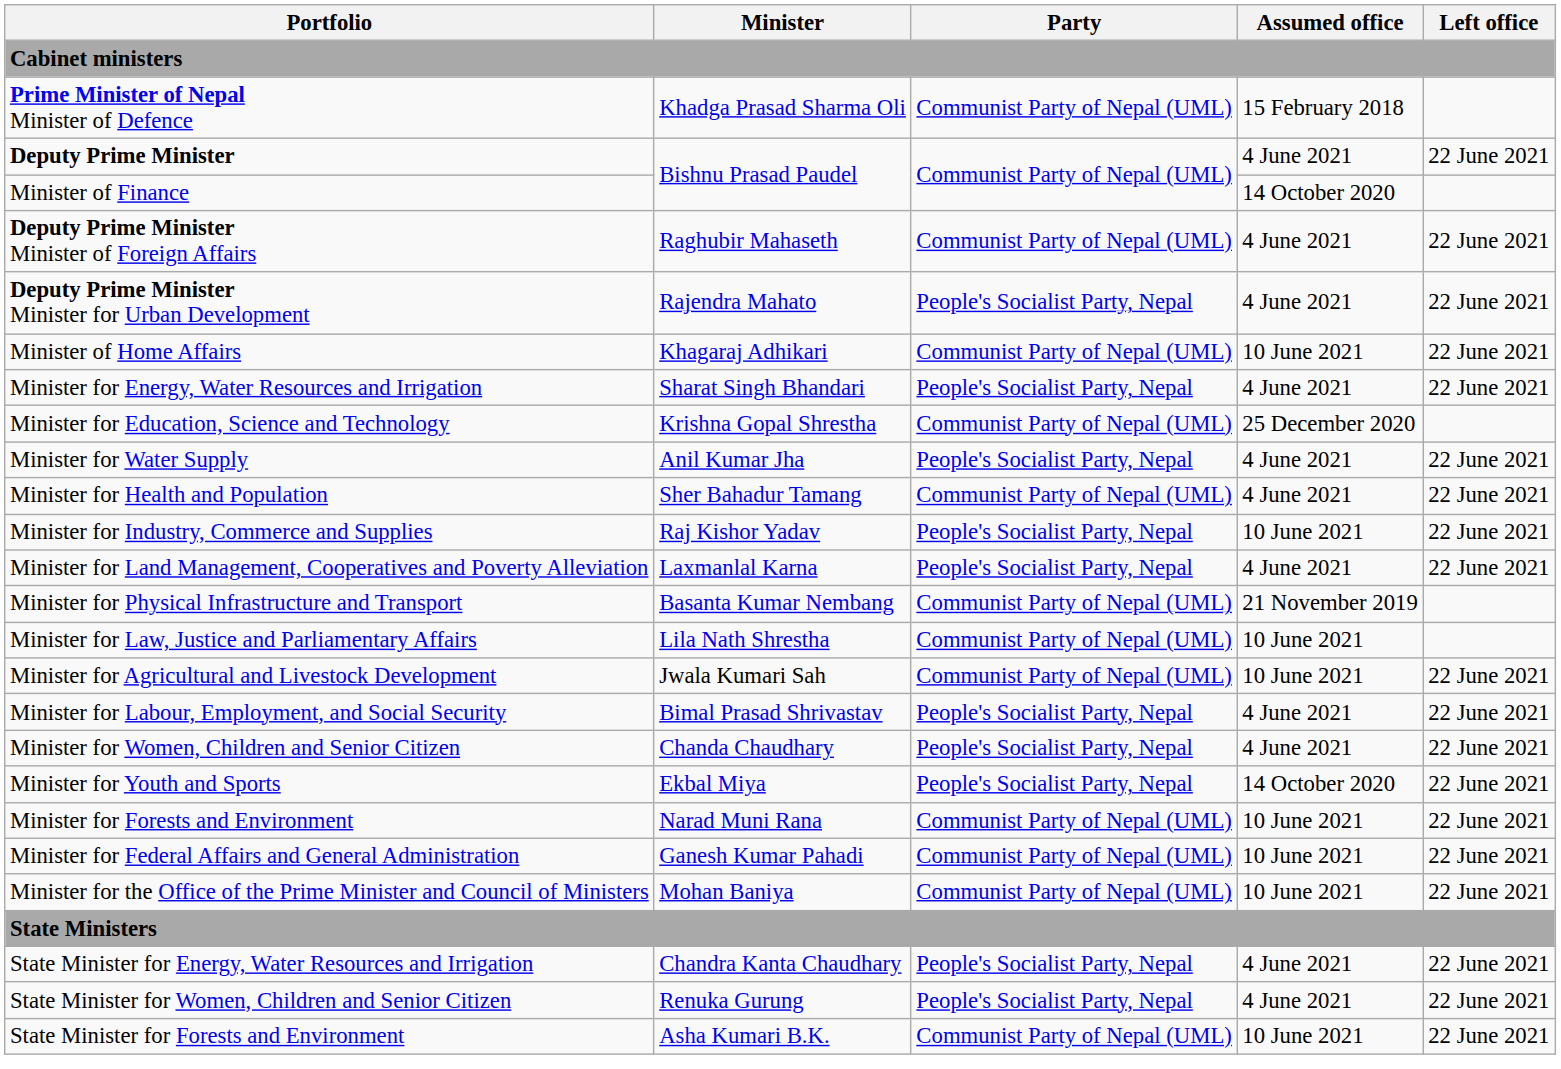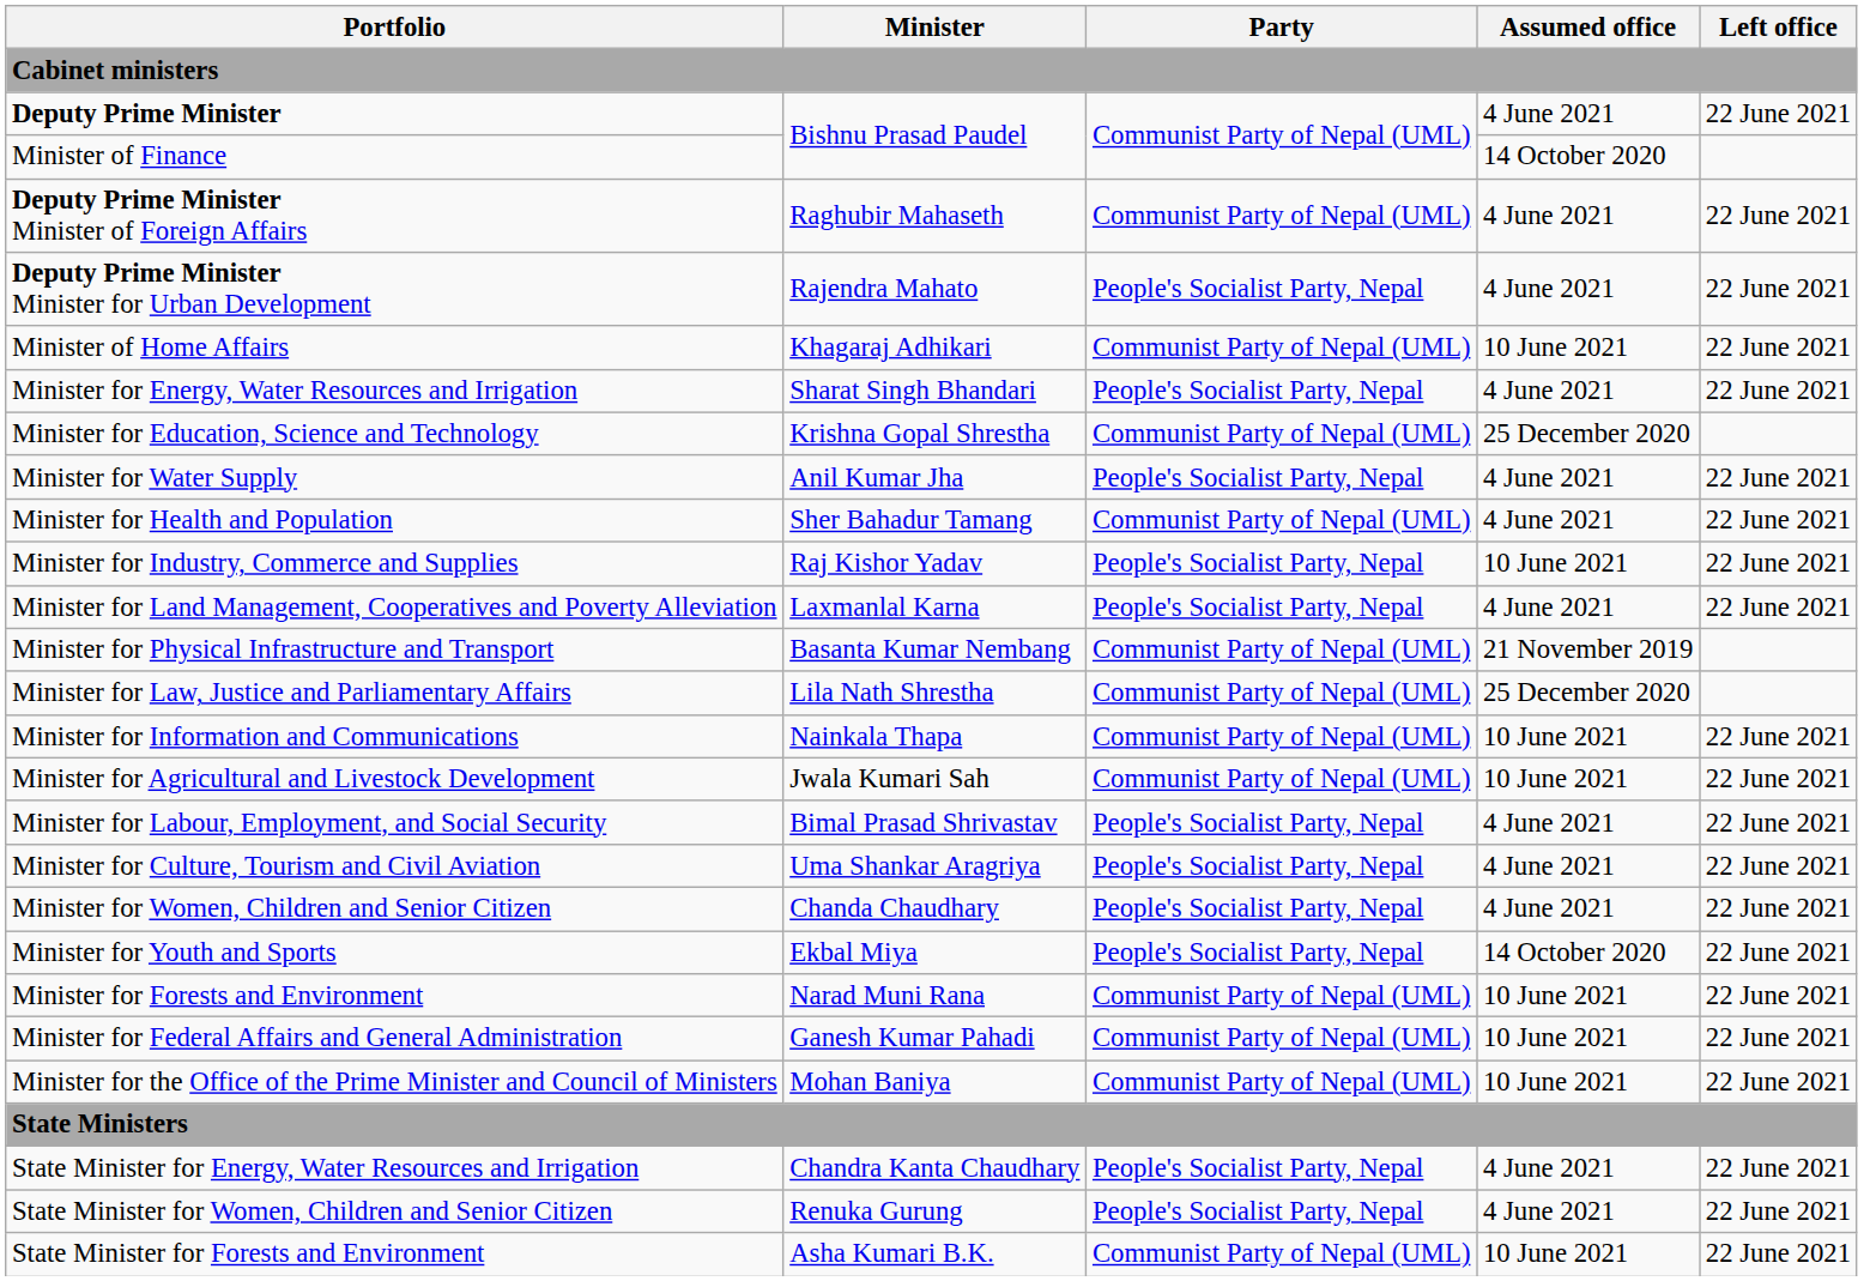- row: Prime Minister of Nepal Minister of Defence | Khadga Prasad Sharma Oli | Communist Party of Nepal (UML) | 15 February 2018
Minister for Law, Justice and Parliamentary Affairs | Assumed office: 10 June 2021 -> 25 December 2020
+ row: Minister for Information and Communications | Nainkala Thapa | Communist Party of Nepal (UML) | 10 June 2021 | 22 June 2021
+ row: Minister for Culture, Tourism and Civil Aviation | Uma Shankar Aragriya | People's Socialist Party, Nepal | 4 June 2021 | 22 June 2021
